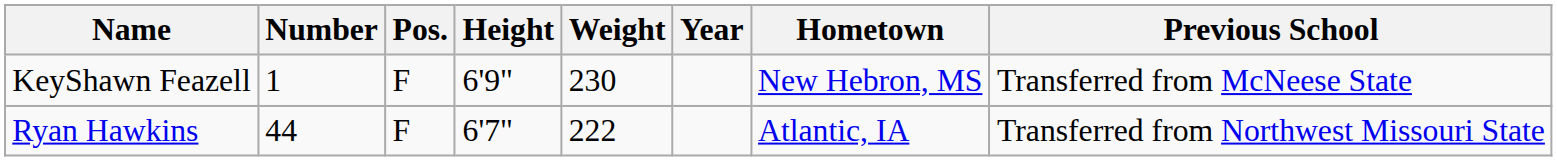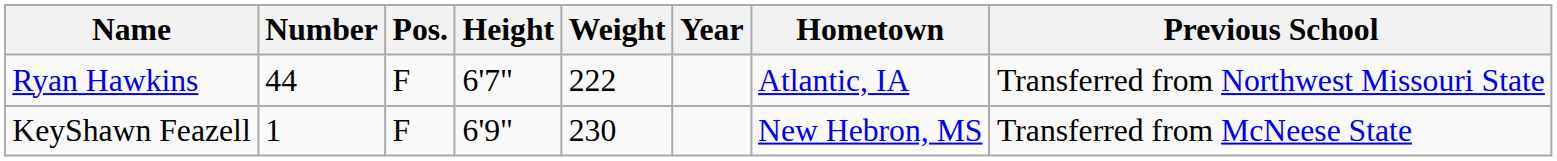rows swapped: KeyShawn Feazell <-> Ryan Hawkins
